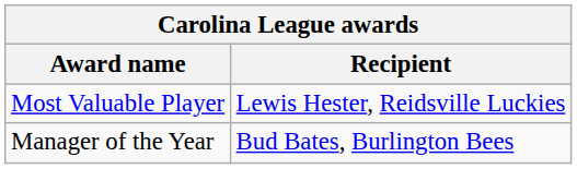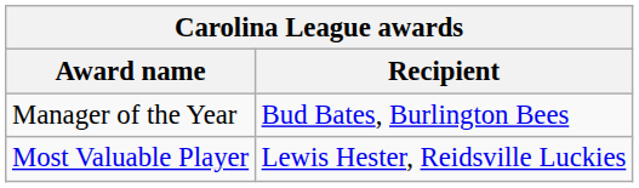rows swapped: Most Valuable Player <-> Manager of the Year
